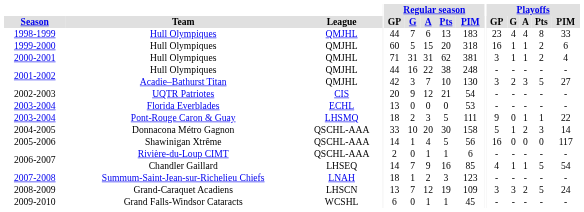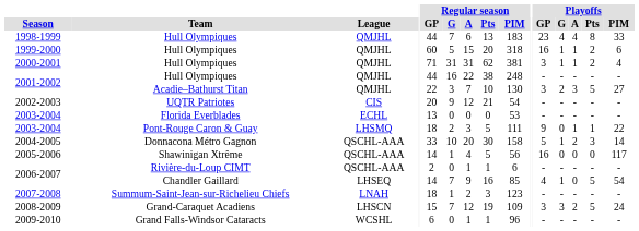2001-2002 / Acadie–Bathurst Titan | Regular season / GP: 42 -> 22
2006-2007 / Chandler Gaillard | Playoffs / A: 1 -> 0
2008-2009 | Regular season / GP: 13 -> 15
2009-2010 | Regular season / PIM: 45 -> 96
